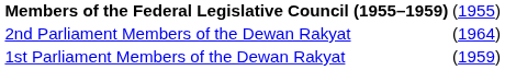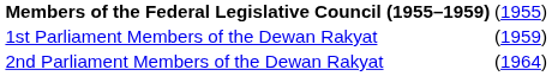rows swapped: 1st Parliament Members of the Dewan Rakyat <-> 2nd Parliament Members of the Dewan Rakyat
